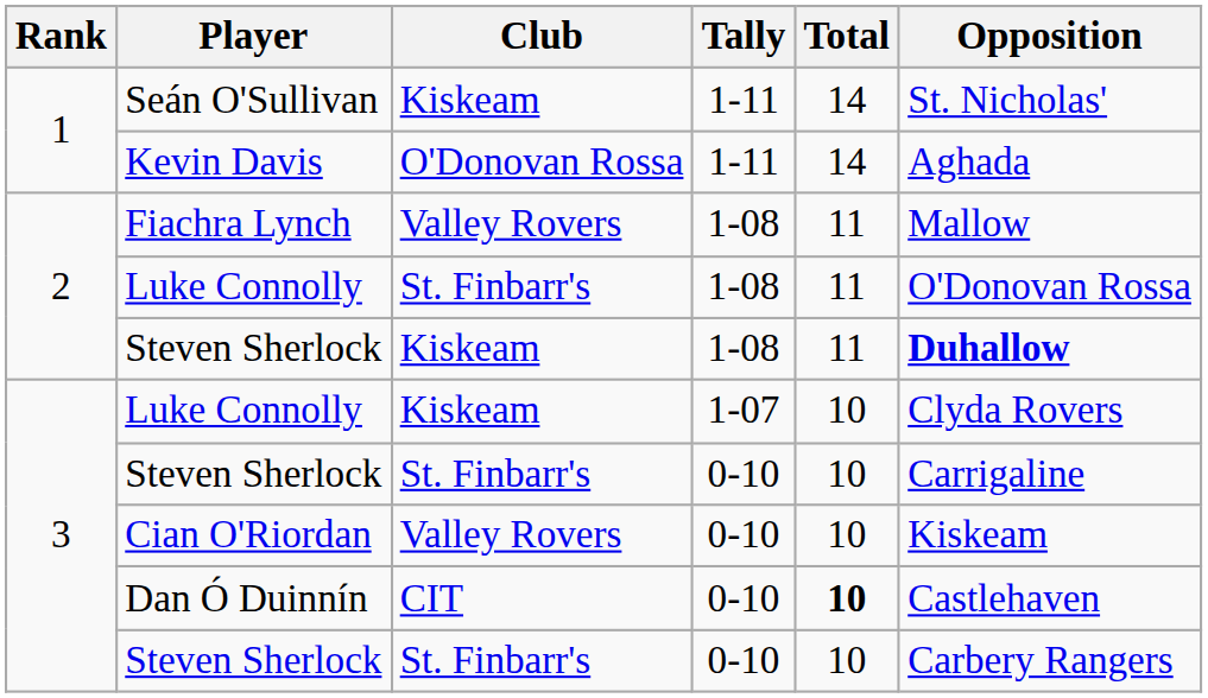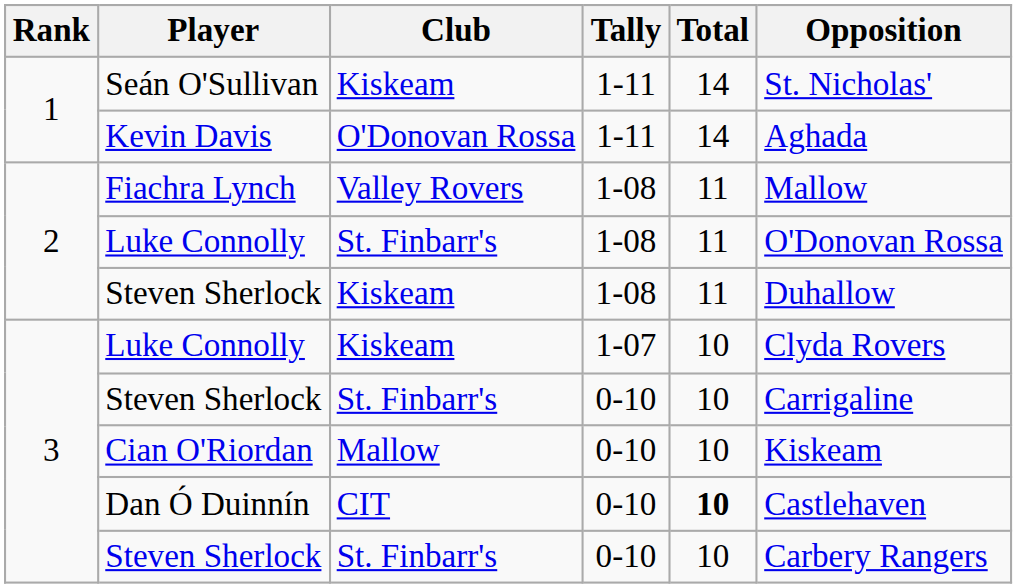Steven Sherlock / 1-08 | Opposition: bold -> normal
Cian O'Riordan | Club: Valley Rovers -> Mallow
